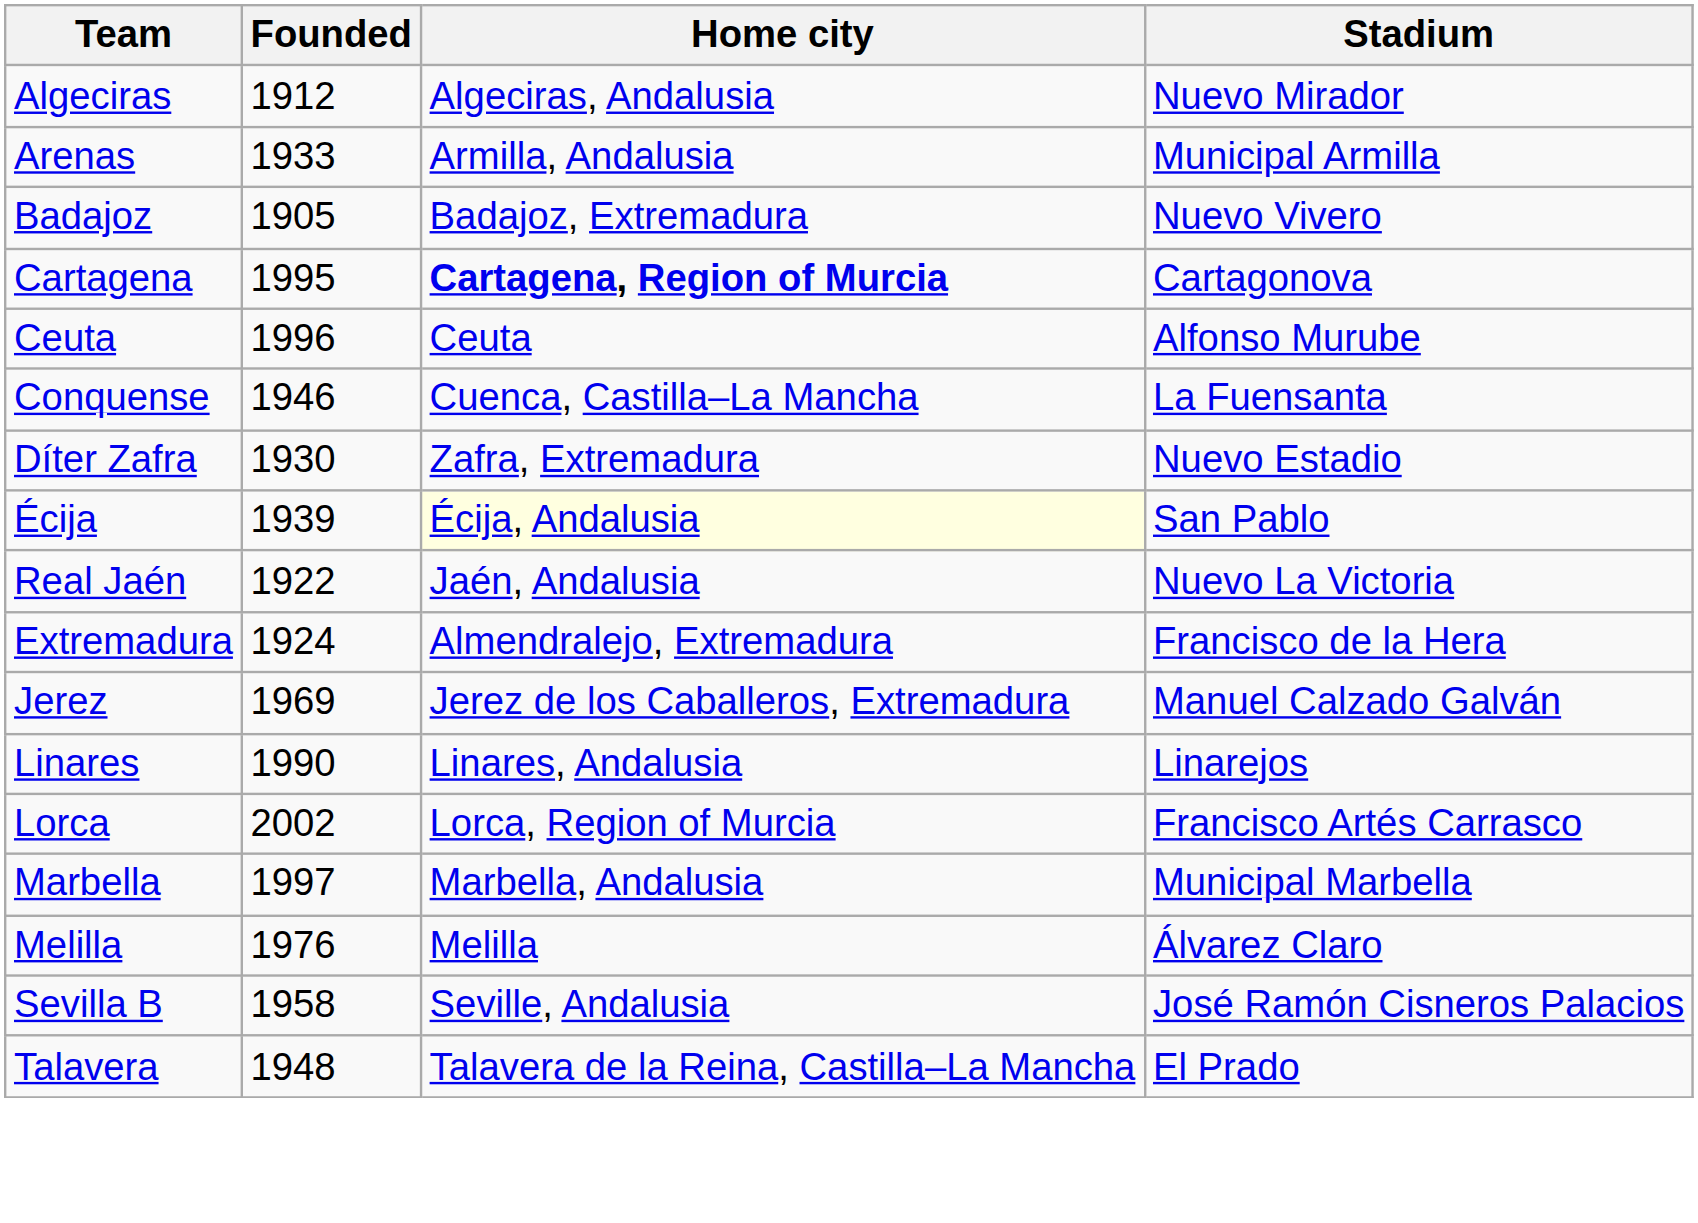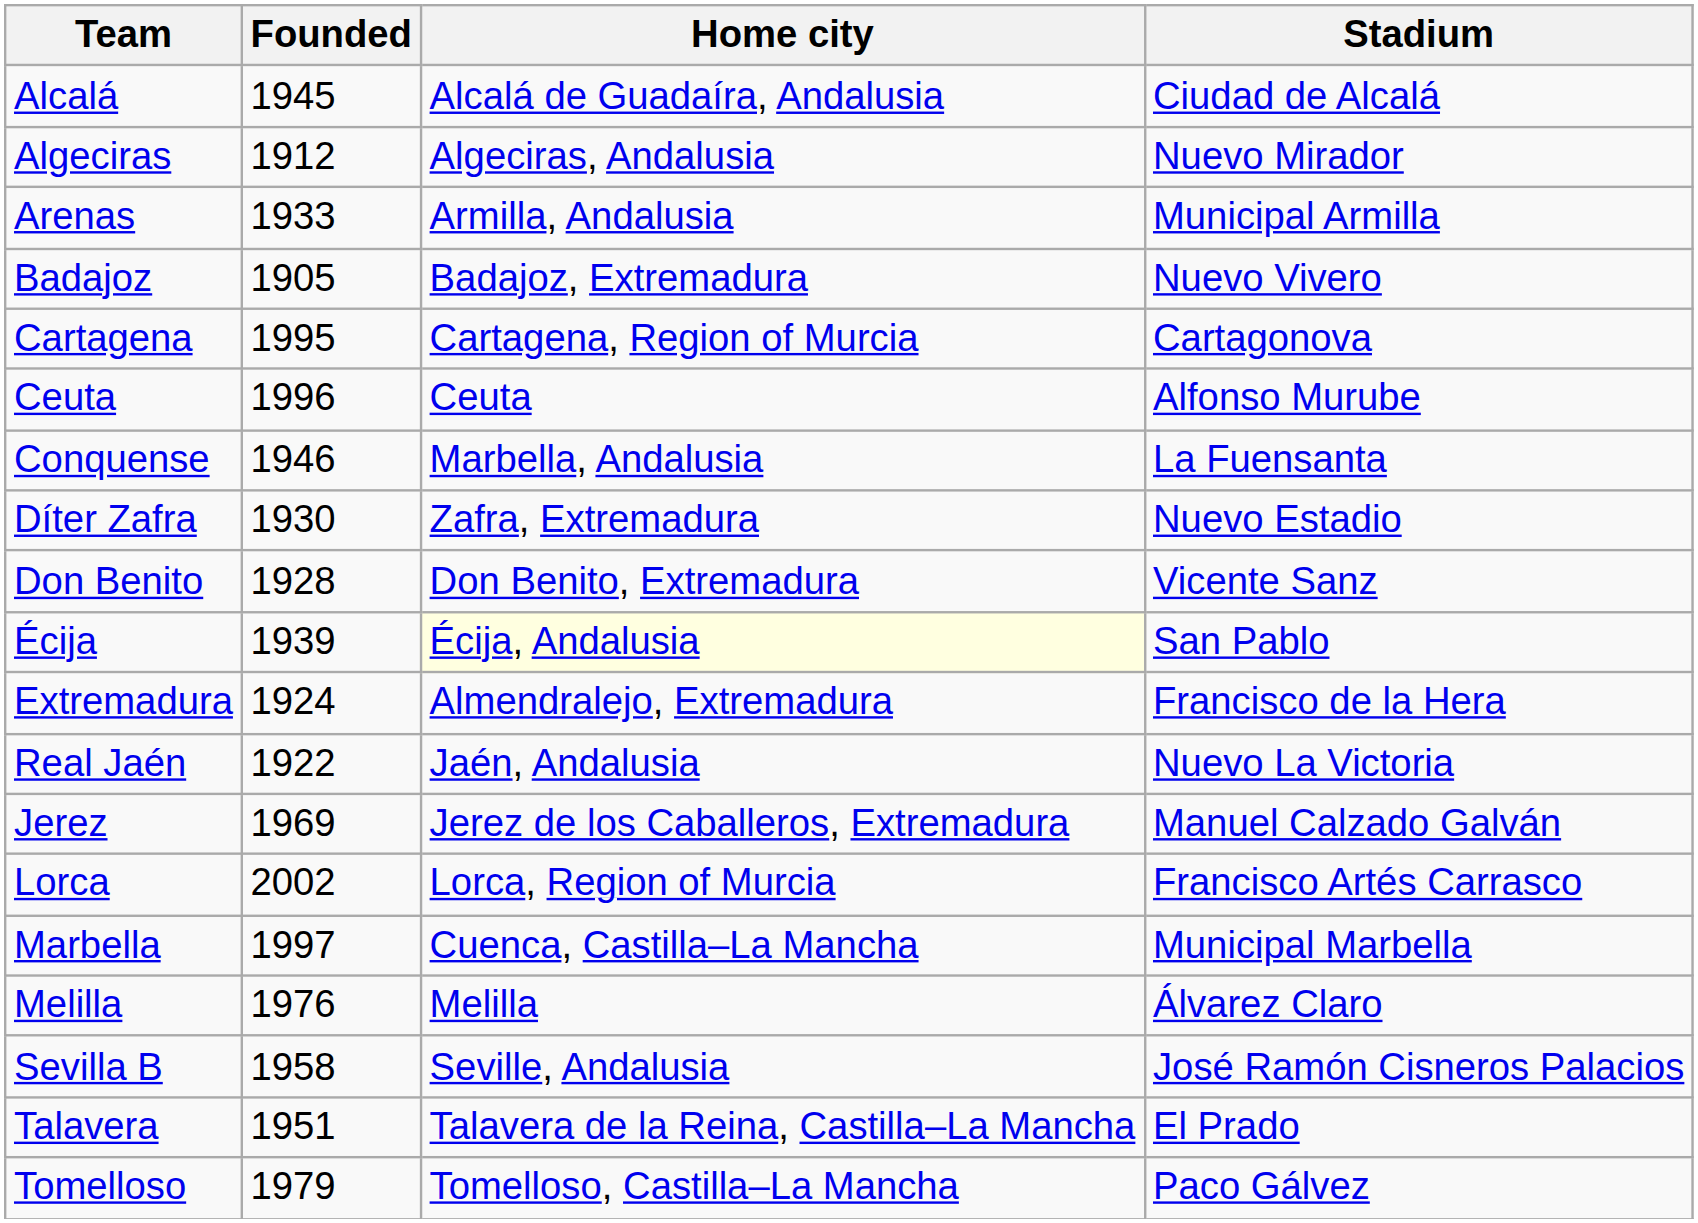+ row: Alcalá | 1945 | Alcalá de Guadaíra, Andalusia | Ciudad de Alcalá
Cartagena | Home city: bold -> normal
Conquense | Home city: Cuenca, Castilla–La Mancha -> Marbella, Andalusia
+ row: Don Benito | 1928 | Don Benito, Extremadura | Vicente Sanz
rows swapped: Extremadura <-> Real Jaén
- row: Linares | 1990 | Linares, Andalusia | Linarejos
Marbella | Home city: Marbella, Andalusia -> Cuenca, Castilla–La Mancha
Talavera | Founded: 1948 -> 1951
+ row: Tomelloso | 1979 | Tomelloso, Castilla–La Mancha | Paco Gálvez
